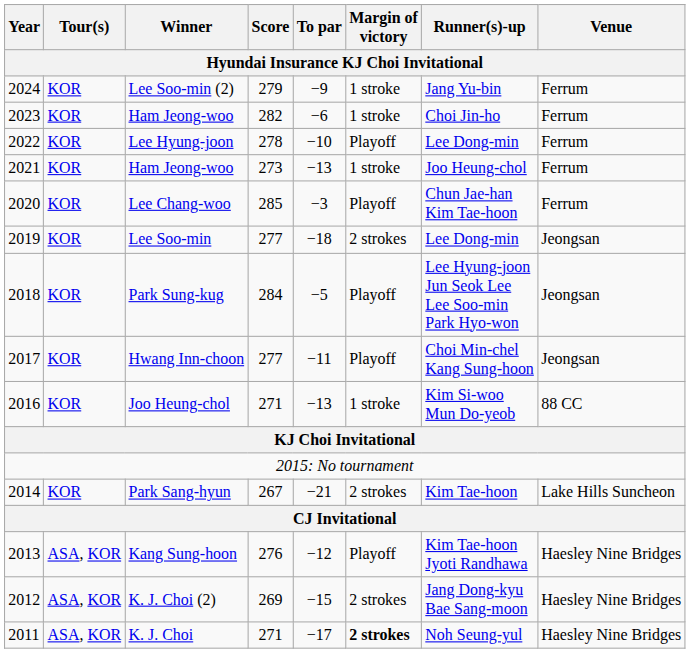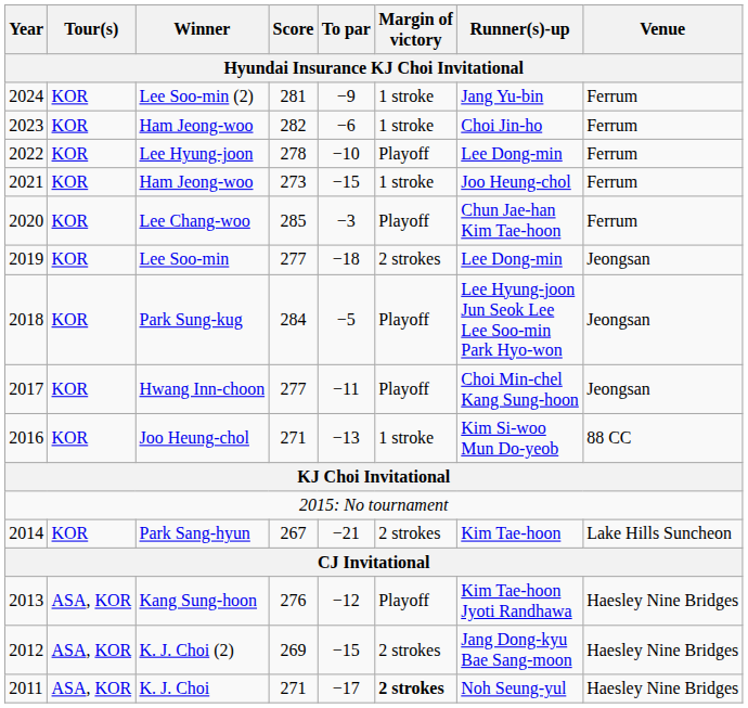Lee Soo-min (2) | Score / Hyundai Insurance KJ Choi Invitational: 279 -> 281
2021 / Ham Jeong-woo | To par / Hyundai Insurance KJ Choi Invitational: −13 -> −15
